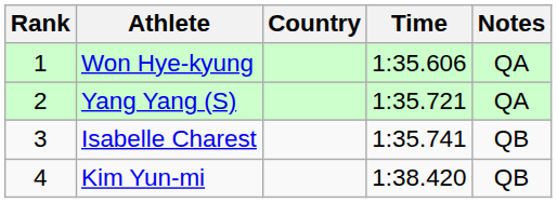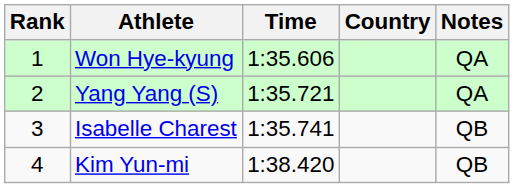columns swapped: Country <-> Time
